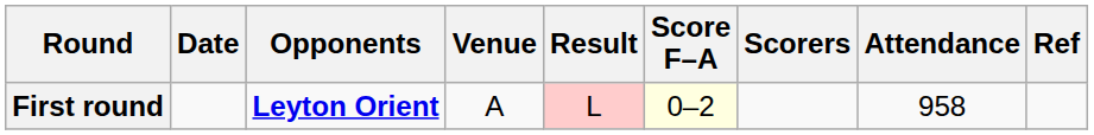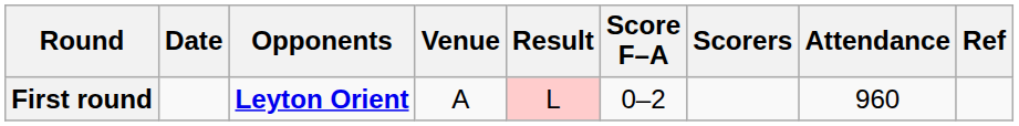First round | Score F–A: lightyellow background -> no background
First round | Attendance: 958 -> 960
